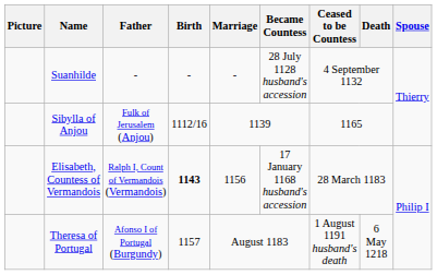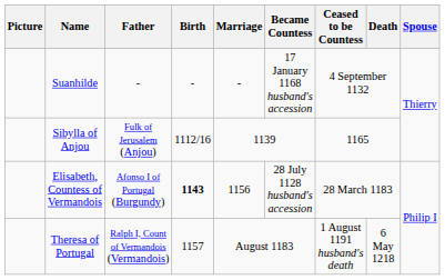Suanhilde | Became Countess: 28 July 1128 husband's accession -> 17 January 1168 husband's accession
Elisabeth, Countess of Vermandois | Father: Ralph I, Count of Vermandois (Vermandois) -> Afonso I of Portugal (Burgundy)
Elisabeth, Countess of Vermandois | Became Countess: 17 January 1168 husband's accession -> 28 July 1128 husband's accession
Theresa of Portugal | Father: Afonso I of Portugal (Burgundy) -> Ralph I, Count of Vermandois (Vermandois)
